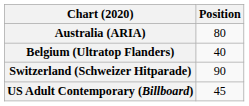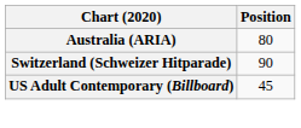- row: Belgium (Ultratop Flanders) | 40
